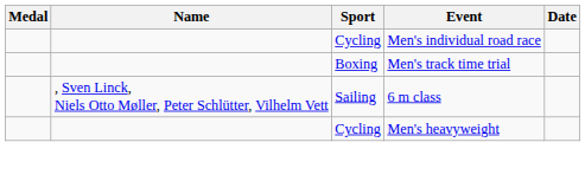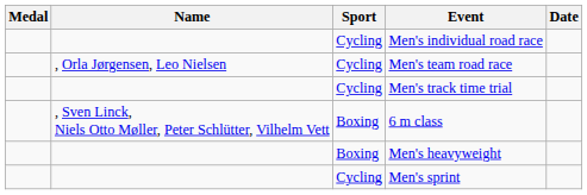+ row: , Orla Jørgensen, Leo Nielsen | Cycling | Men's team road race
Men's track time trial | Sport: Boxing -> Cycling
6 m class | Sport: Sailing -> Boxing
Men's heavyweight | Sport: Cycling -> Boxing
+ row: Cycling | Men's sprint
